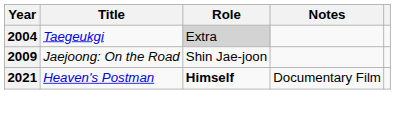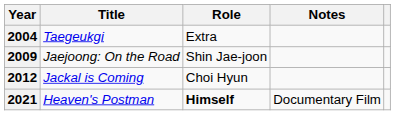2004 | Role: lightgrey background -> no background
+ row: 2012 | Jackal is Coming | Choi Hyun
